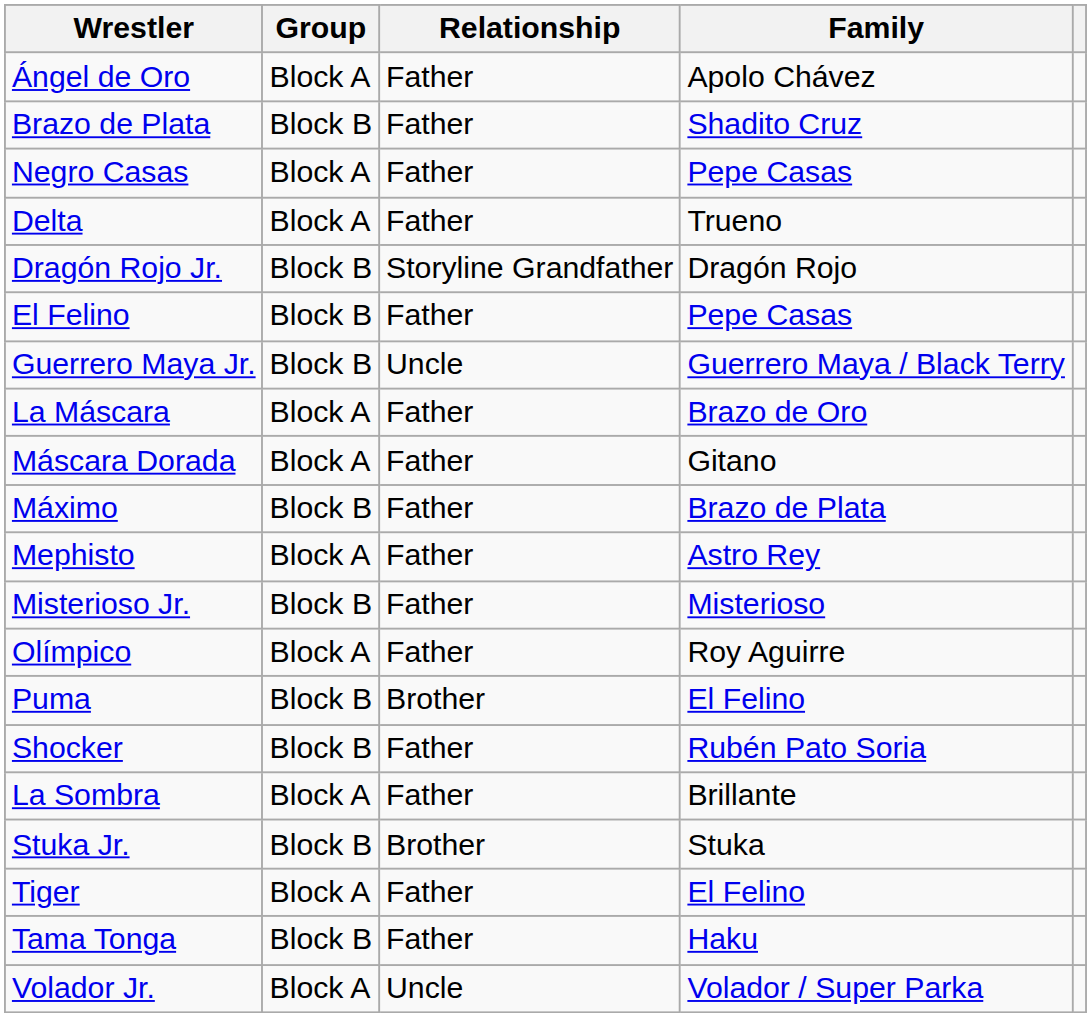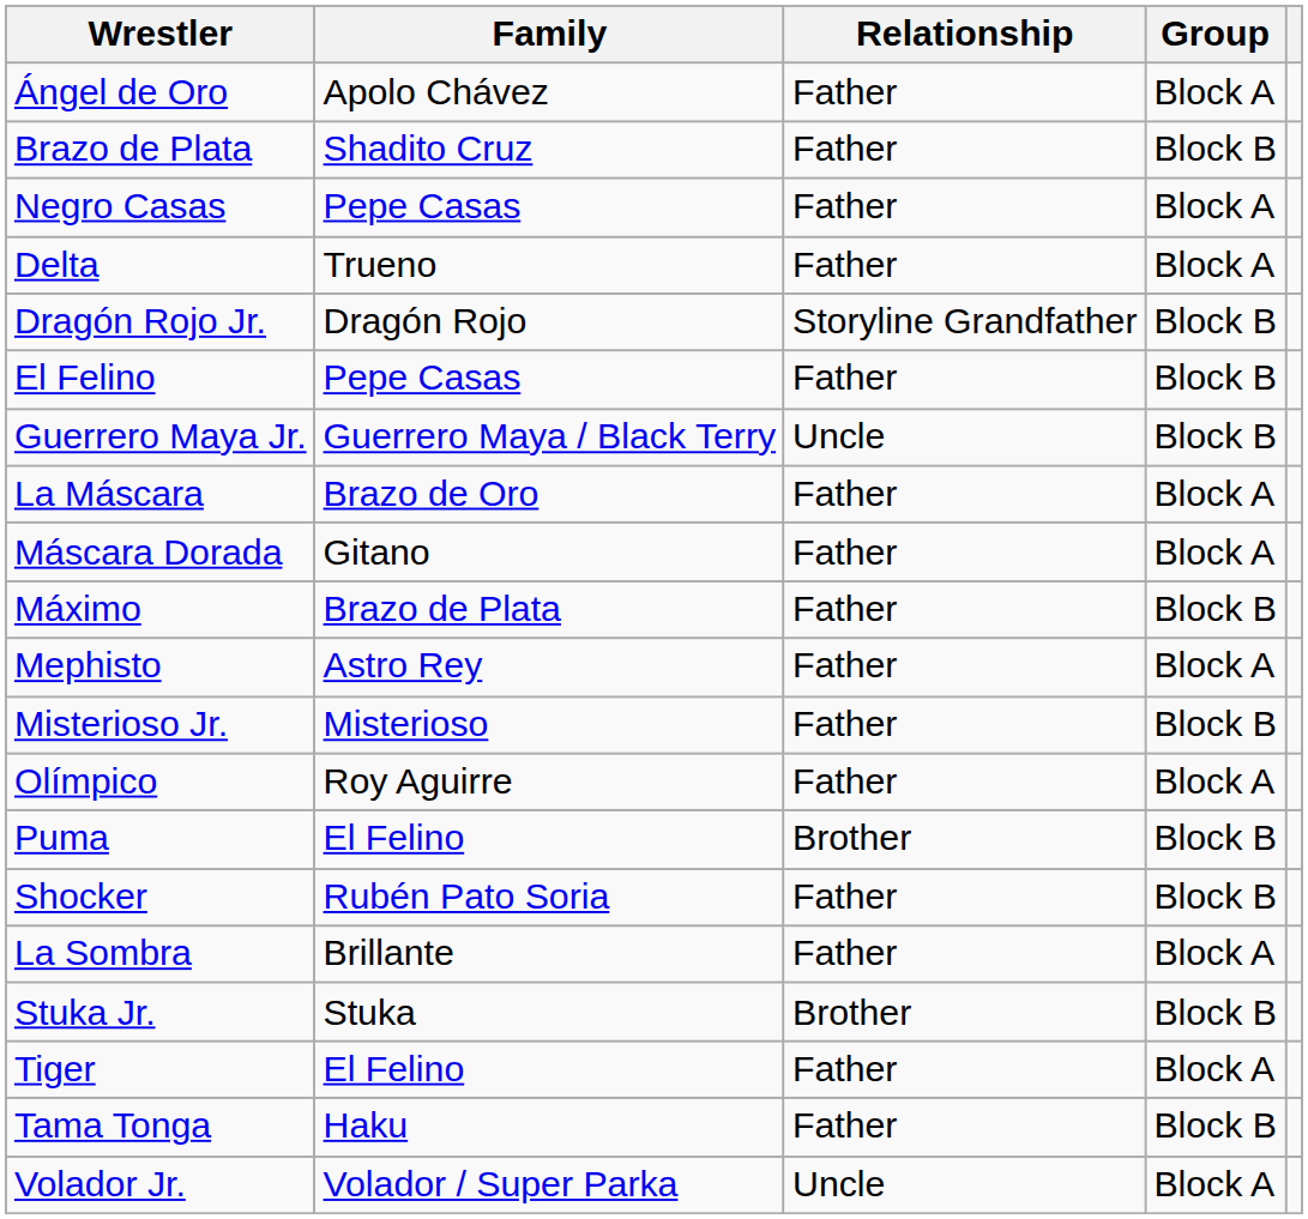columns swapped: Family <-> Group
